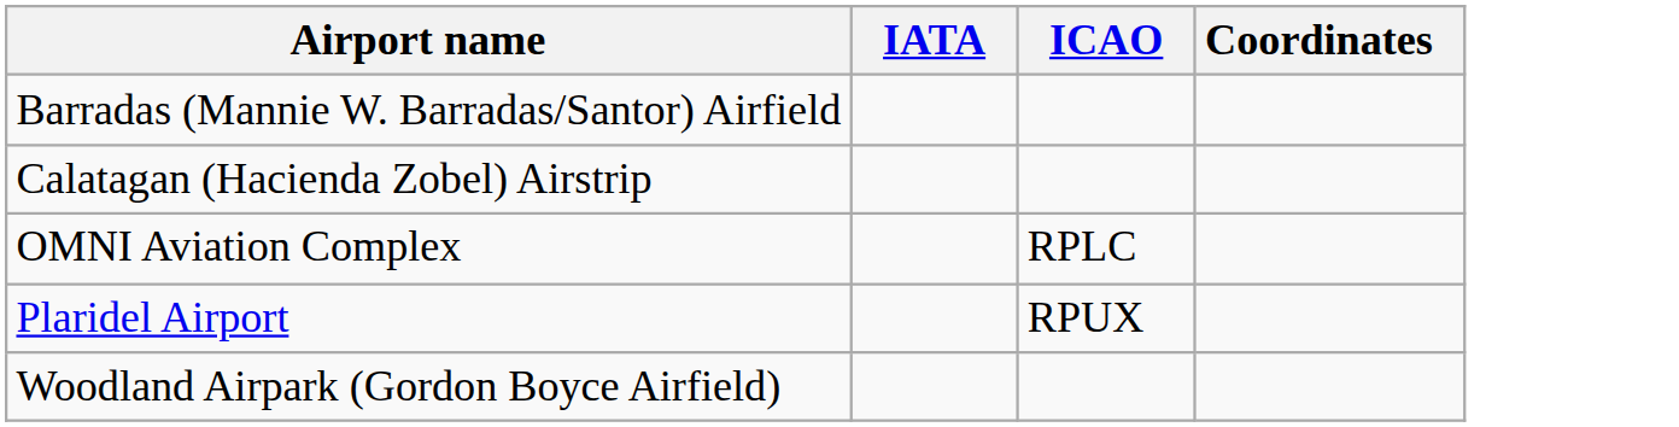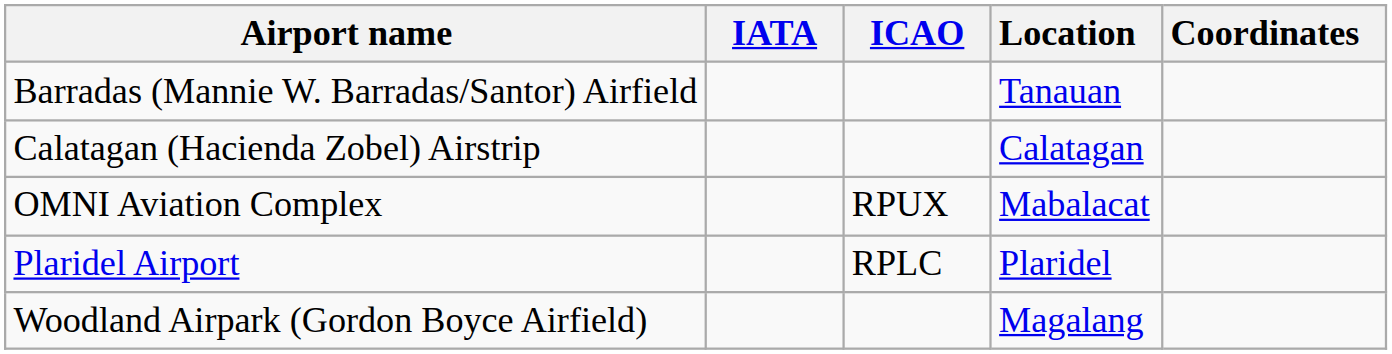+ column: Location | Tanauan | Calatagan | Mabalacat | Plaridel | Magalang
OMNI Aviation Complex | ICAO: RPLC -> RPUX
Plaridel Airport | ICAO: RPUX -> RPLC
